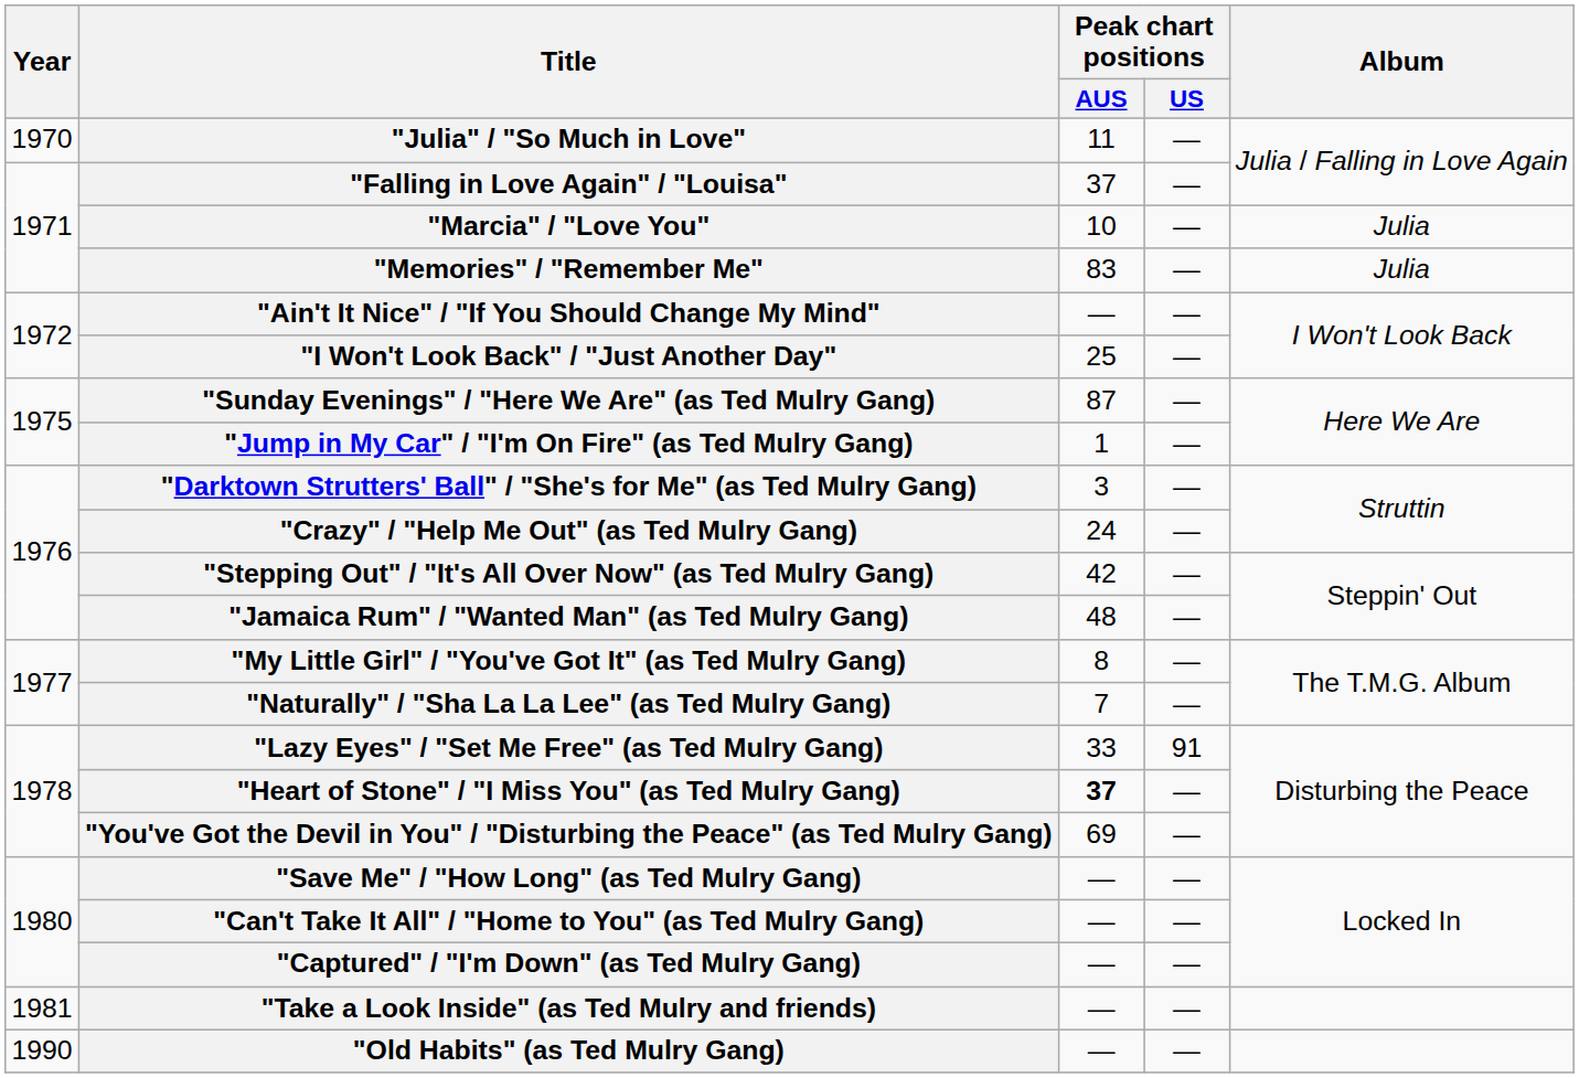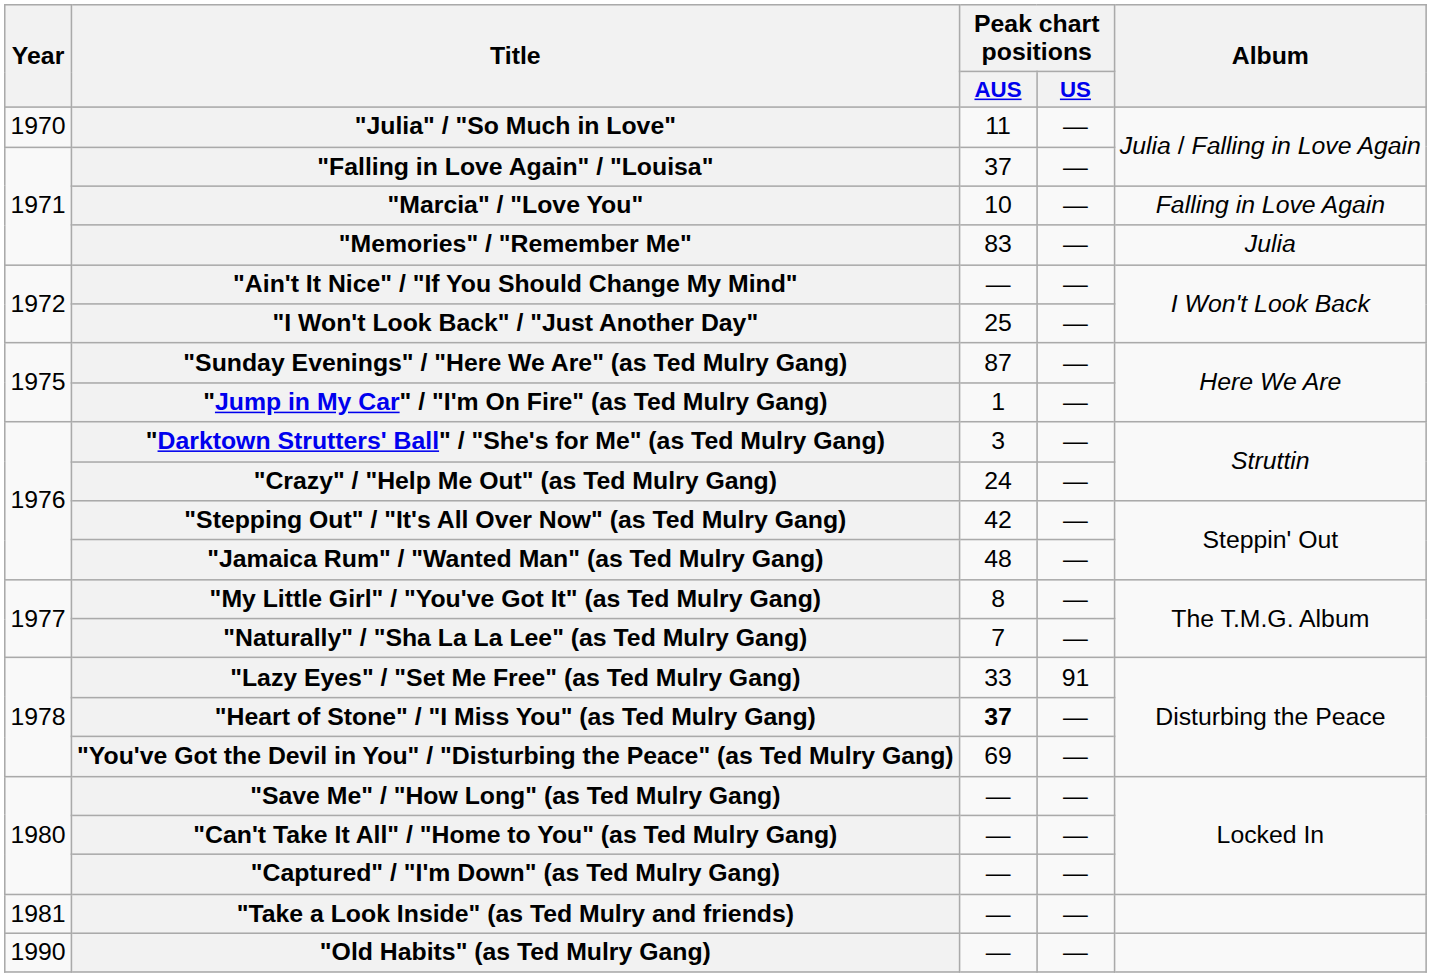"Marcia" / "Love You" | Album: Julia -> Falling in Love Again
